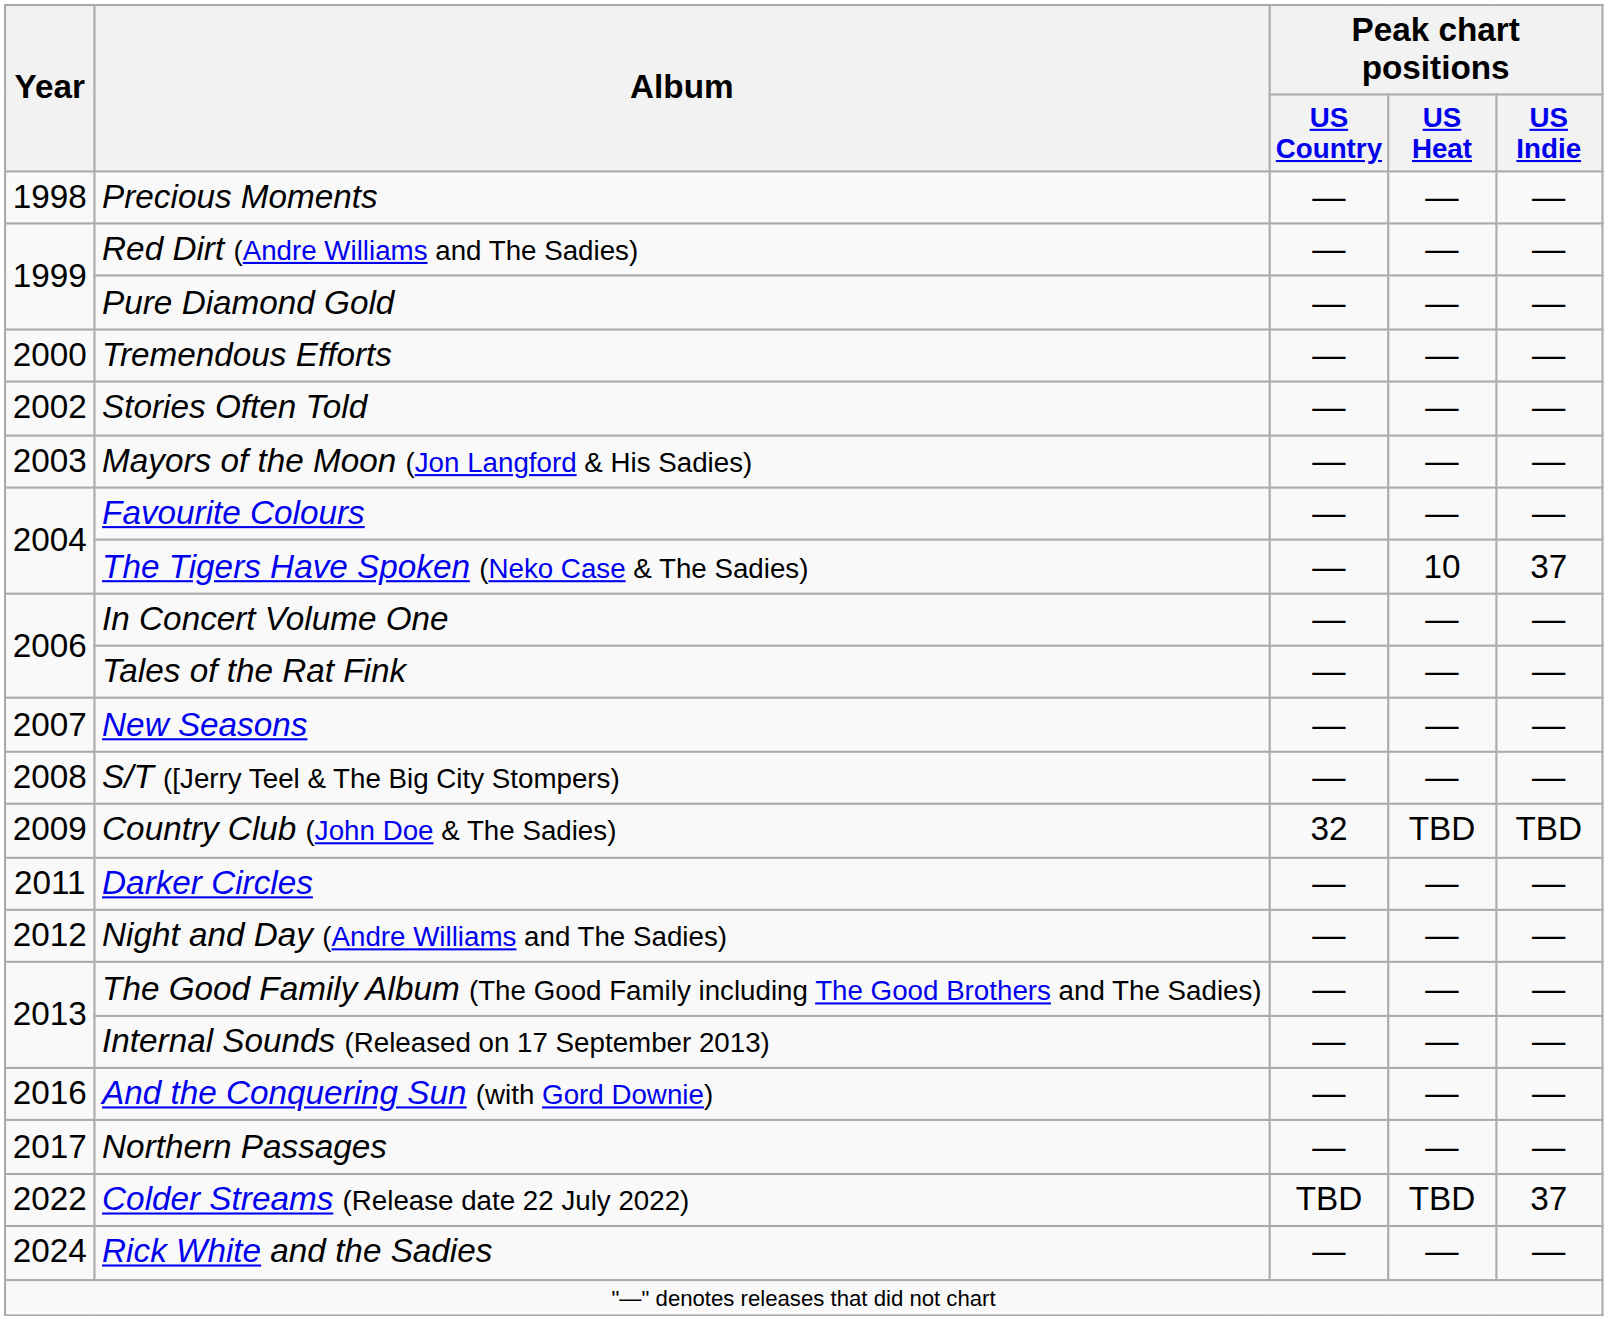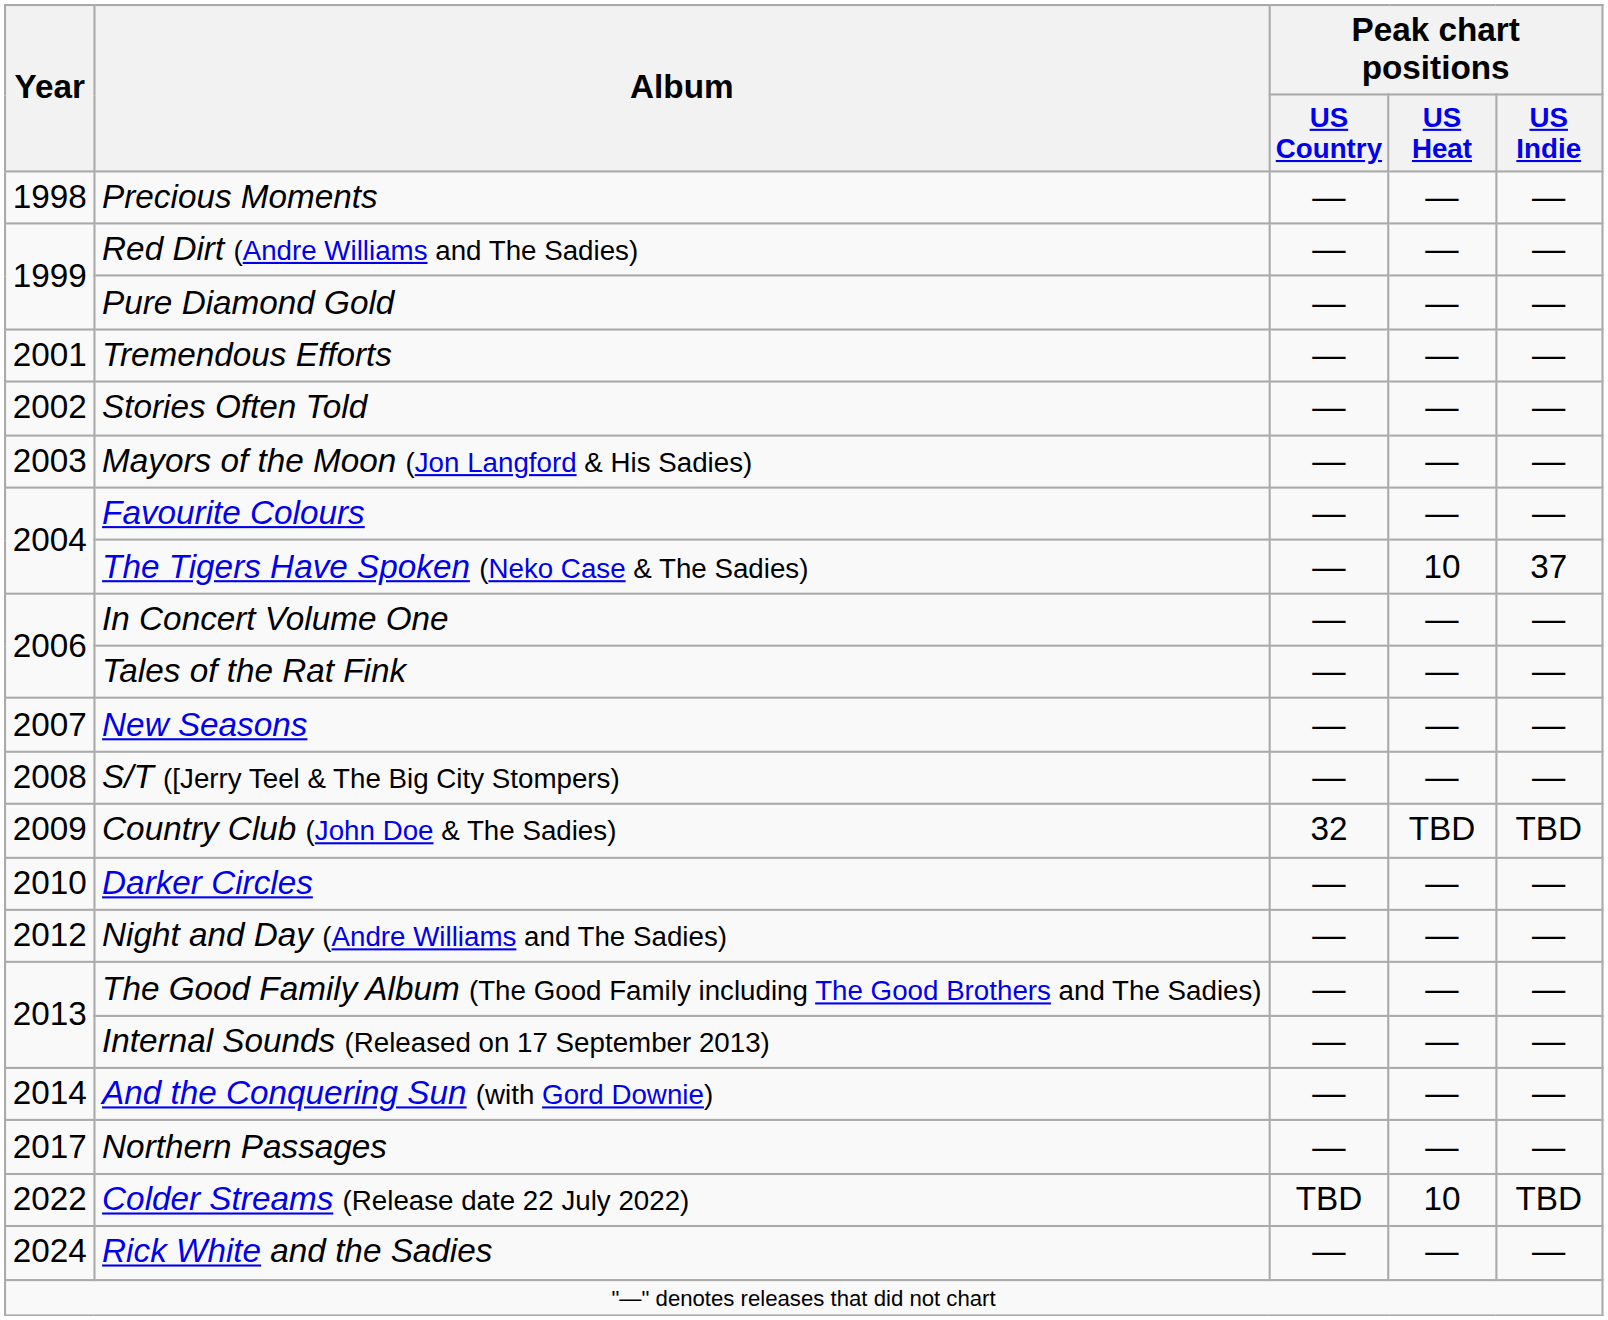Tremendous Efforts | Year: 2000 -> 2001
Darker Circles | Year: 2011 -> 2010
And the Conquering Sun (with Gord Downie) | Year: 2016 -> 2014
Colder Streams (Release date 22 July 2022) | Peak chart positions / US Heat: TBD -> 10
Colder Streams (Release date 22 July 2022) | Peak chart positions / US Indie: 37 -> TBD
